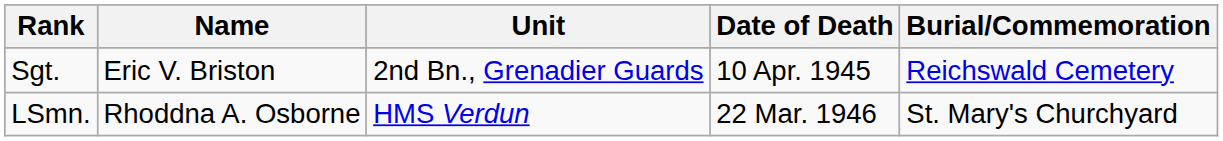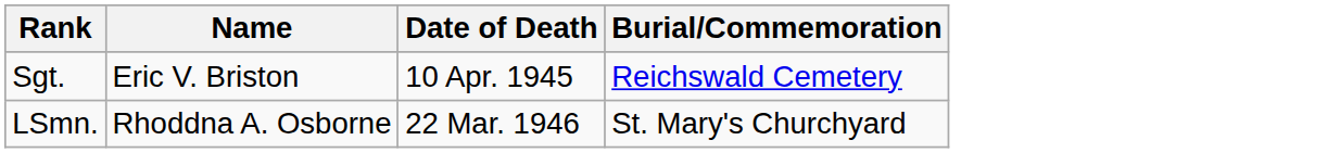- column: Unit | 2nd Bn., Grenadier Guards | HMS Verdun
